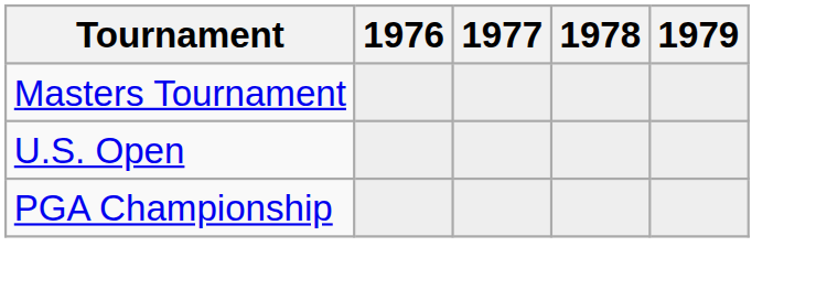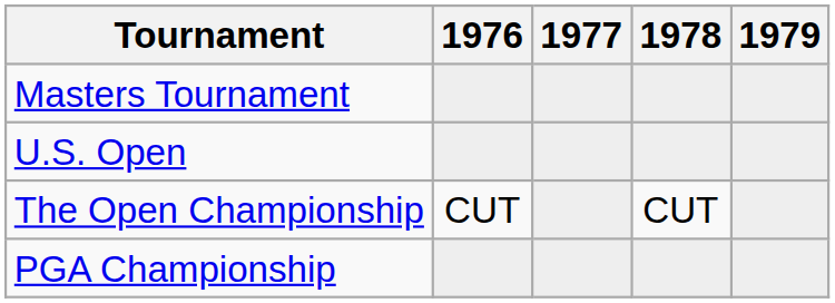+ row: The Open Championship | CUT | CUT
